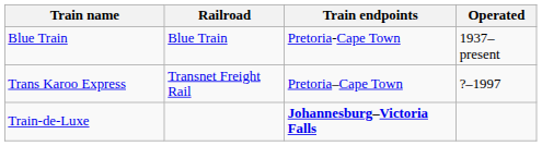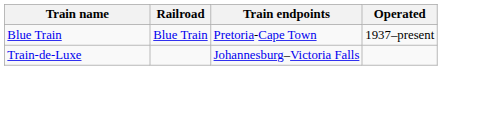- row: Trans Karoo Express | Transnet Freight Rail | Pretoria–Cape Town | ?–1997
Train-de-Luxe | Train endpoints: bold -> normal
